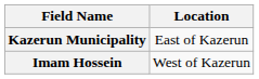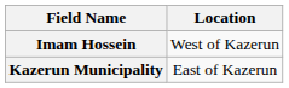rows swapped: Imam Hossein <-> Kazerun Municipality
